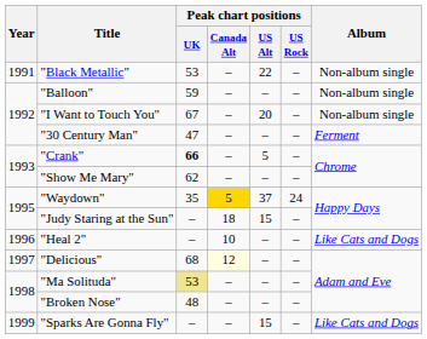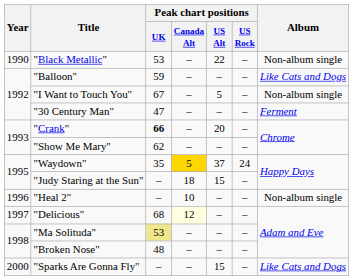"Black Metallic" | Year: 1991 -> 1990
"Balloon" | Album: Non-album single -> Like Cats and Dogs
"I Want to Touch You" | Peak chart positions / US Alt: 20 -> 5
"Crank" | Peak chart positions / US Alt: 5 -> 20
"Heal 2" | Album: Like Cats and Dogs -> Non-album single
"Sparks Are Gonna Fly" | Year: 1999 -> 2000
